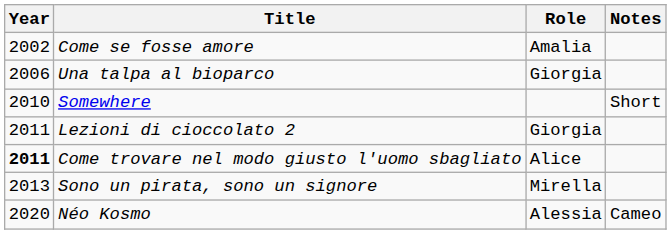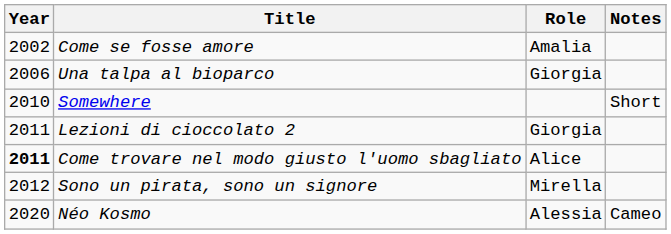Sono un pirata, sono un signore | Year: 2013 -> 2012
